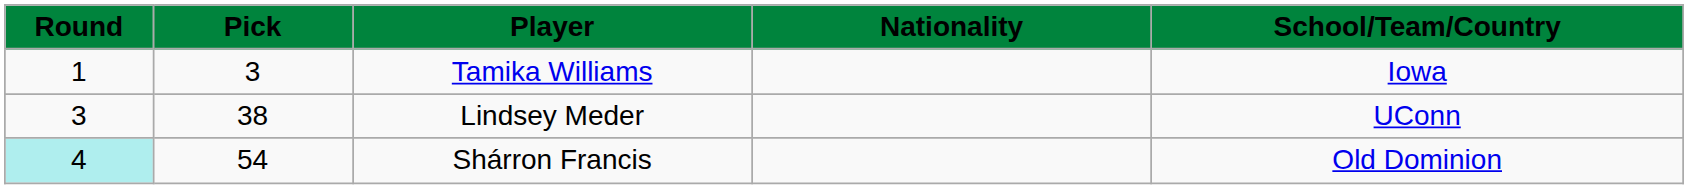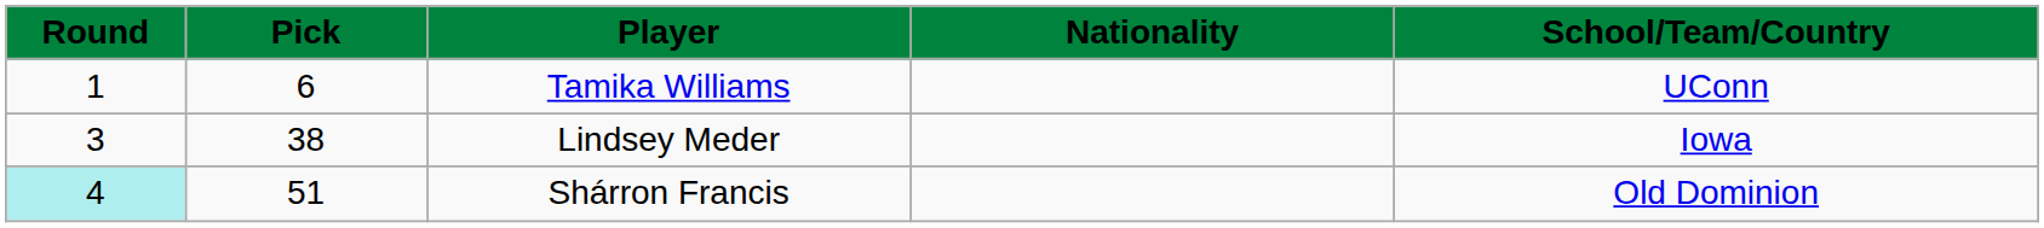Tamika Williams | Pick: 3 -> 6
Tamika Williams | School/Team/Country: Iowa -> UConn
Lindsey Meder | School/Team/Country: UConn -> Iowa
Shárron Francis | Pick: 54 -> 51
